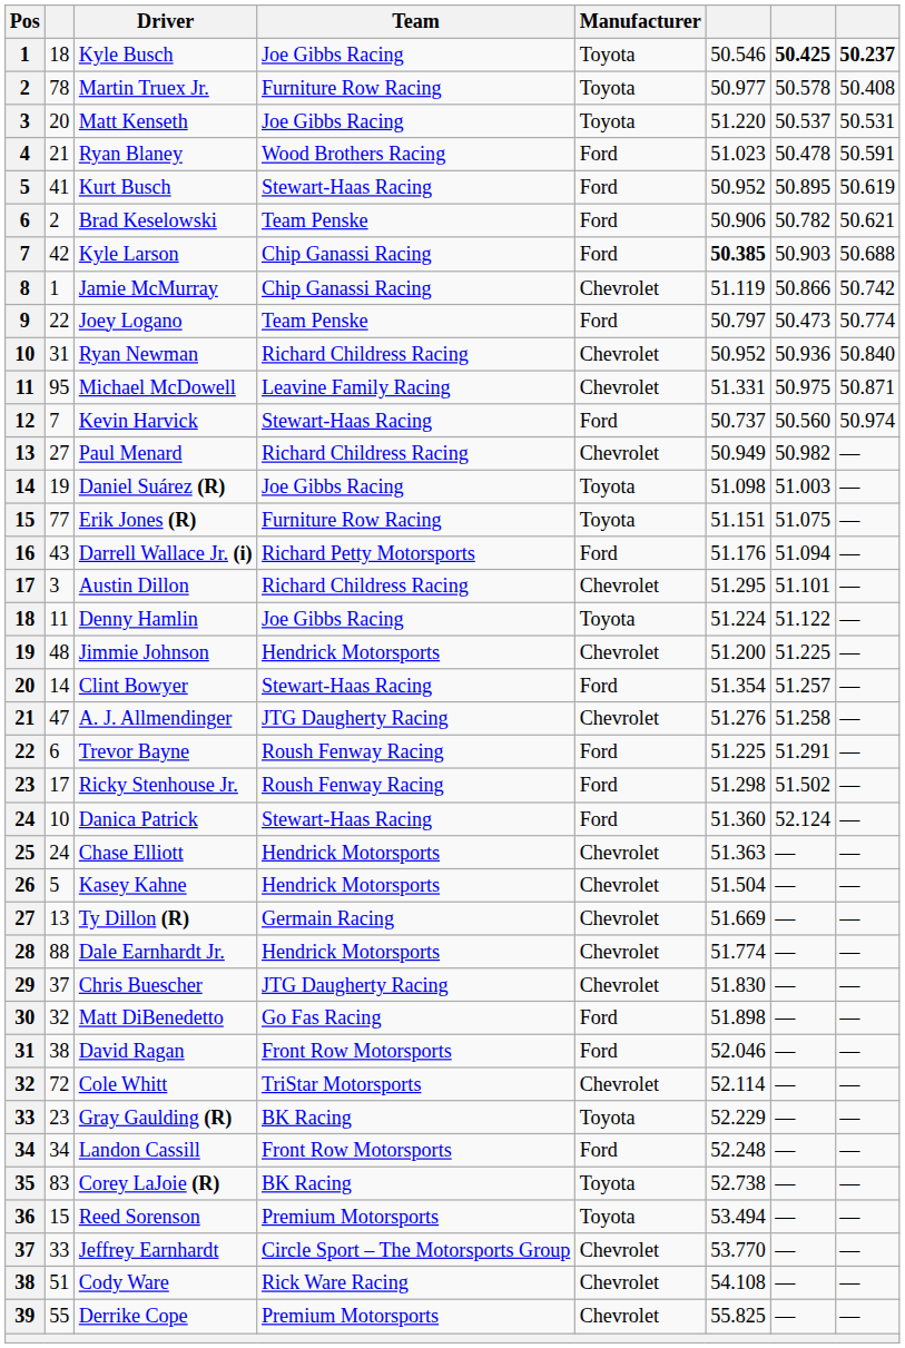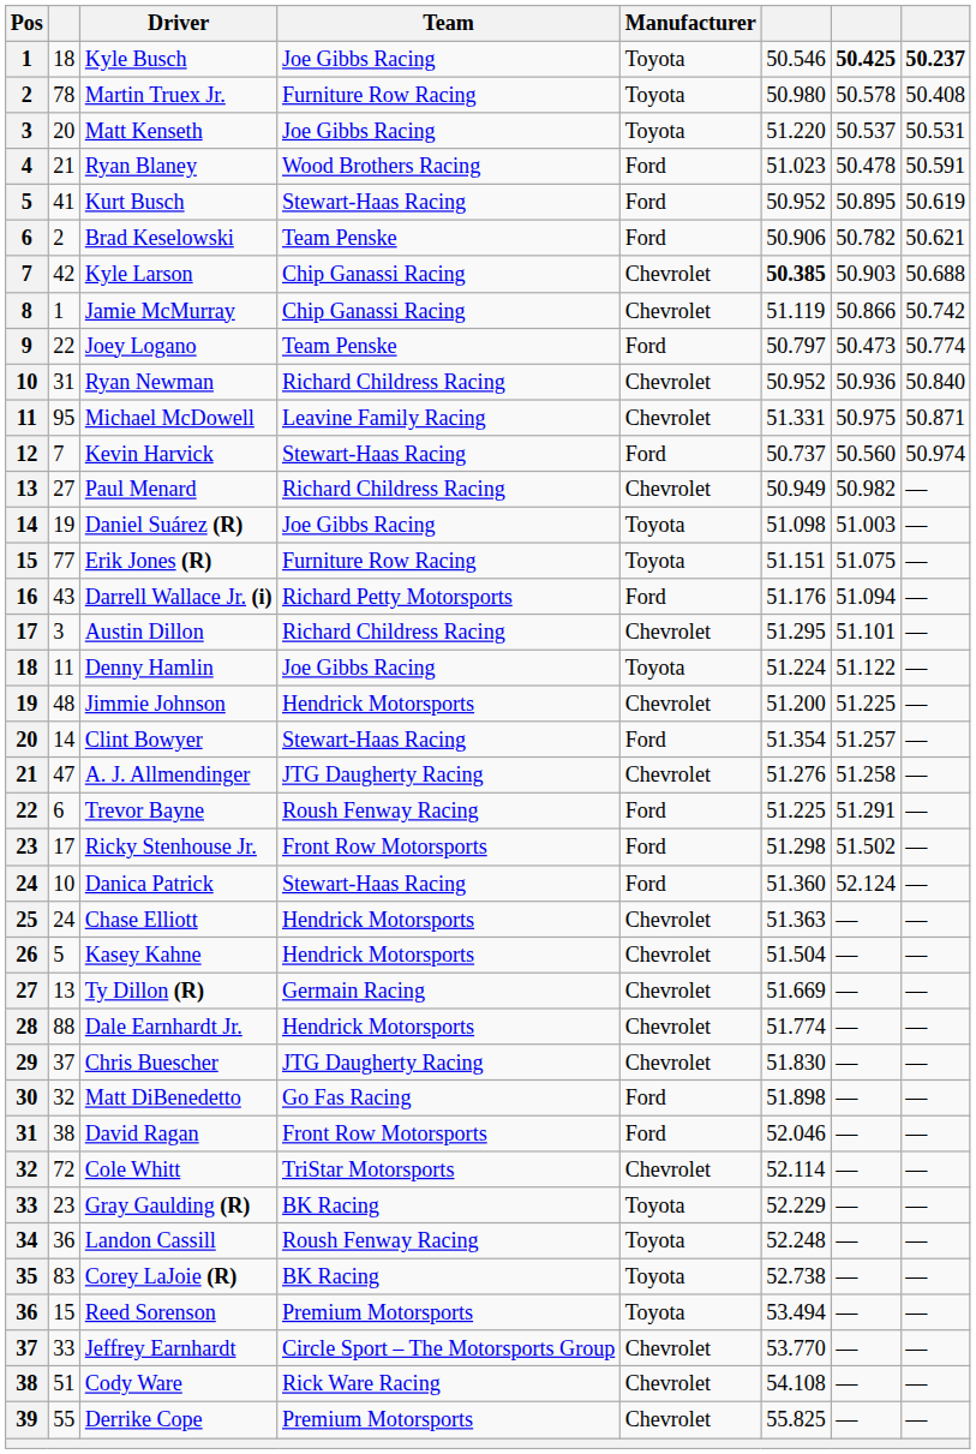Martin Truex Jr. | column 6: 50.977 -> 50.980
Kyle Larson | Manufacturer: Ford -> Chevrolet
Ricky Stenhouse Jr. | Team: Roush Fenway Racing -> Front Row Motorsports
Landon Cassill | column 2: 34 -> 36
Landon Cassill | Team: Front Row Motorsports -> Roush Fenway Racing
Landon Cassill | Manufacturer: Ford -> Toyota
